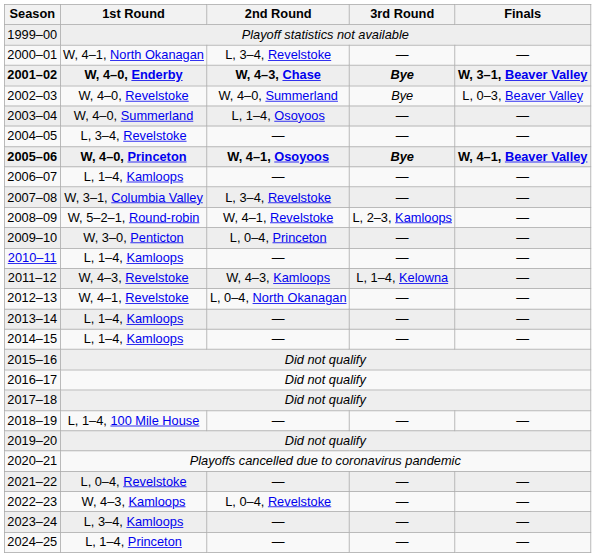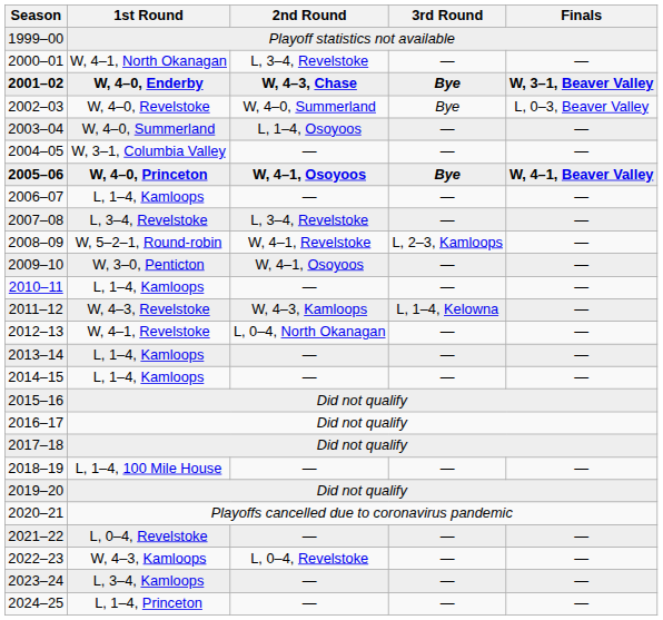2004–05 | 1st Round: L, 3–4, Revelstoke -> W, 3–1, Columbia Valley
2007–08 | 1st Round: W, 3–1, Columbia Valley -> L, 3–4, Revelstoke
2009–10 | 2nd Round: L, 0–4, Princeton -> W, 4–1, Osoyoos
